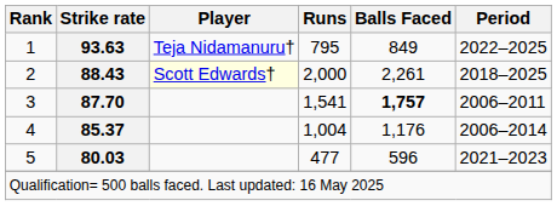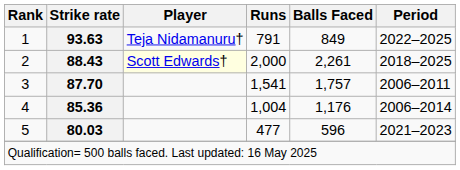1 | Runs: 795 -> 791
3 | Balls Faced: bold -> normal
4 | Strike rate: 85.37 -> 85.36
